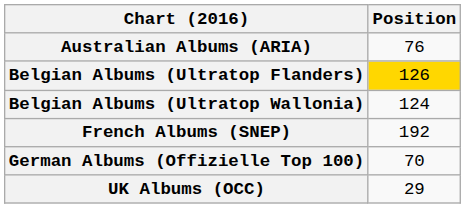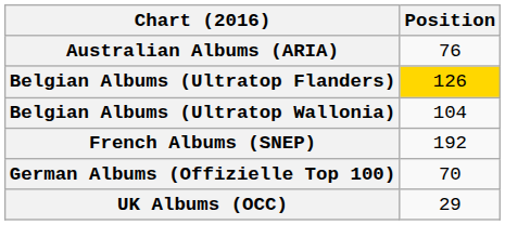Belgian Albums (Ultratop Wallonia) | Position: 124 -> 104
